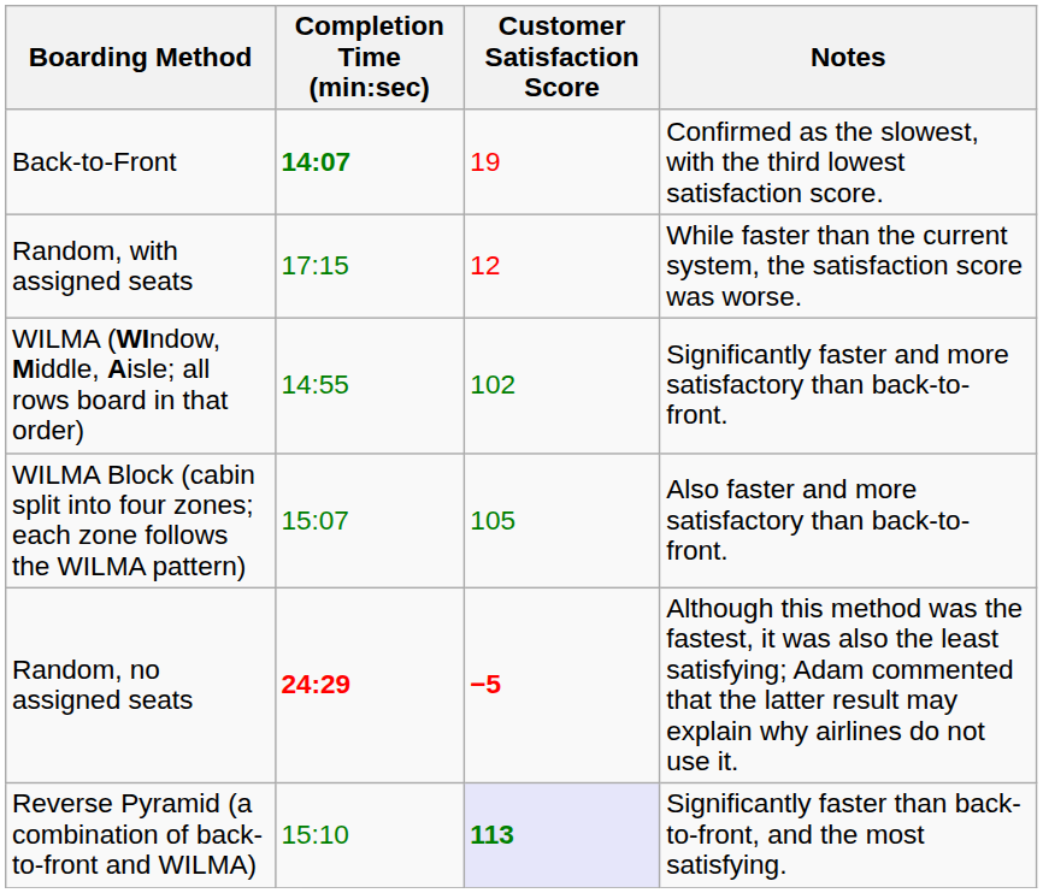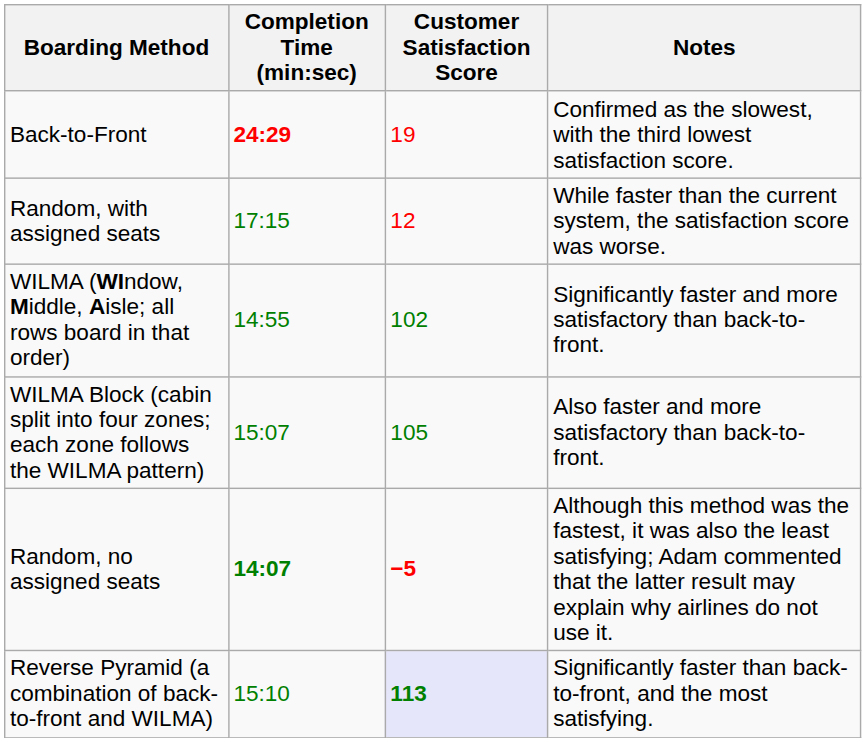Back-to-Front | Completion Time (min:sec): 14:07 -> 24:29
Random, no assigned seats | Completion Time (min:sec): 24:29 -> 14:07
